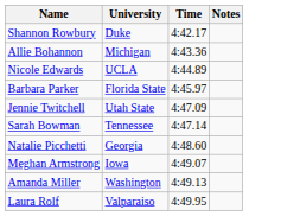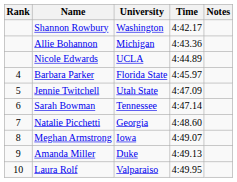+ column: Rank | 4 | 5 | 6 | 7 | 8 | 9 | 10
Shannon Rowbury | University: Duke -> Washington
Amanda Miller | University: Washington -> Duke
